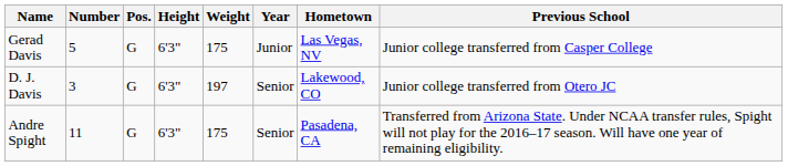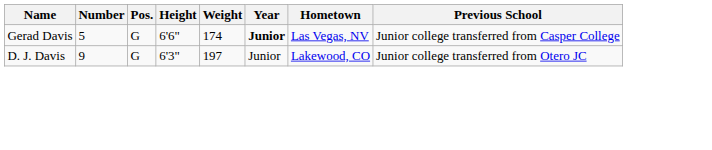Gerad Davis | Height: 6'3" -> 6'6"
Gerad Davis | Weight: 175 -> 174
Gerad Davis | Year: normal -> bold
D. J. Davis | Number: 3 -> 9
D. J. Davis | Year: Senior -> Junior
- row: Andre Spight | 11 | G | 6'3" | 175 | Senior | Pasadena, CA | Transferred from Arizona State. Under NCAA transfer rules, Spight will not play for the 2016–17 season. Will have one year of remaining eligibility.
